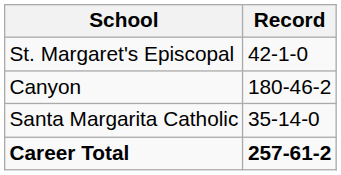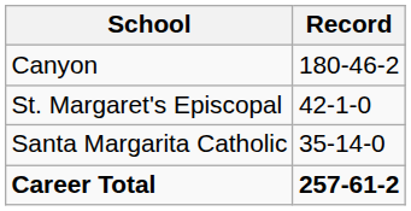rows swapped: Canyon <-> St. Margaret's Episcopal
